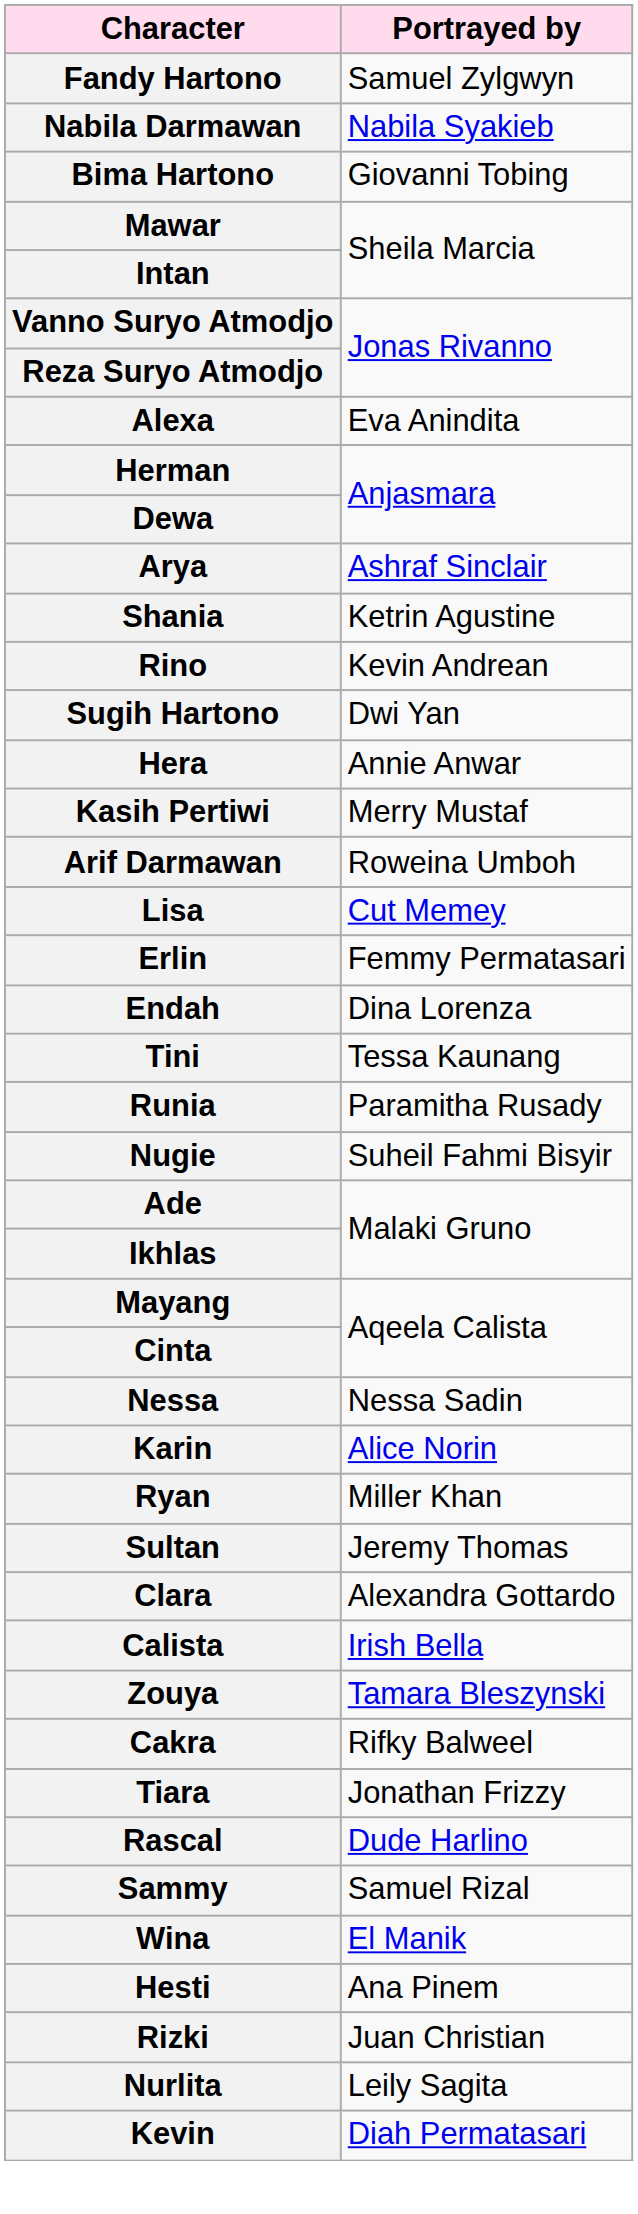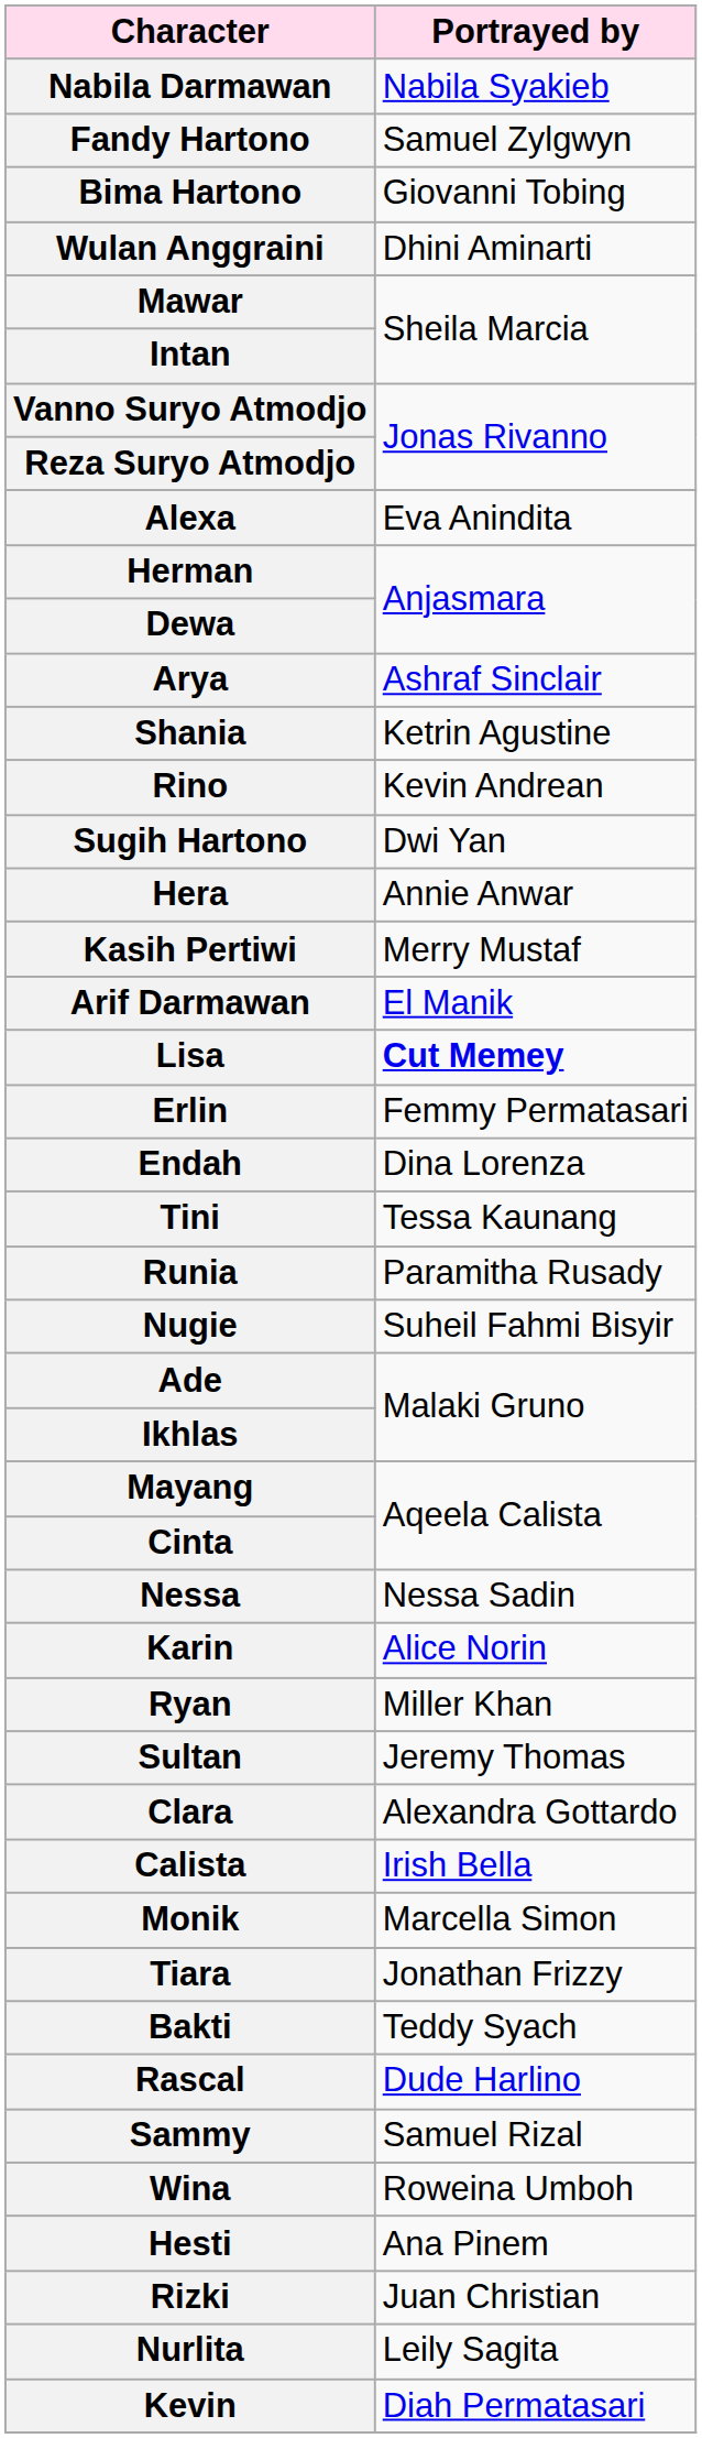rows swapped: Nabila Darmawan <-> Fandy Hartono
+ row: Wulan Anggraini | Dhini Aminarti
Arif Darmawan | Portrayed by: Roweina Umboh -> El Manik
Lisa | Portrayed by: normal -> bold
+ row: Monik | Marcella Simon
- row: Zouya | Tamara Bleszynski
- row: Cakra | Rifky Balweel
+ row: Bakti | Teddy Syach
Wina | Portrayed by: El Manik -> Roweina Umboh
